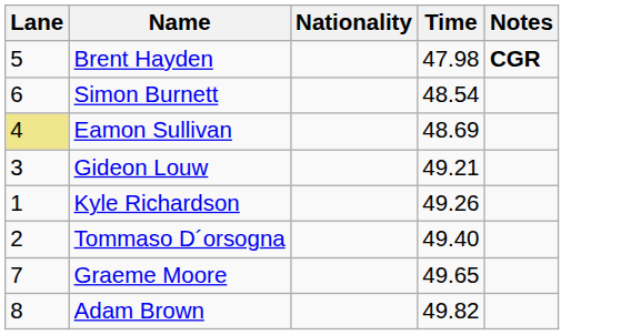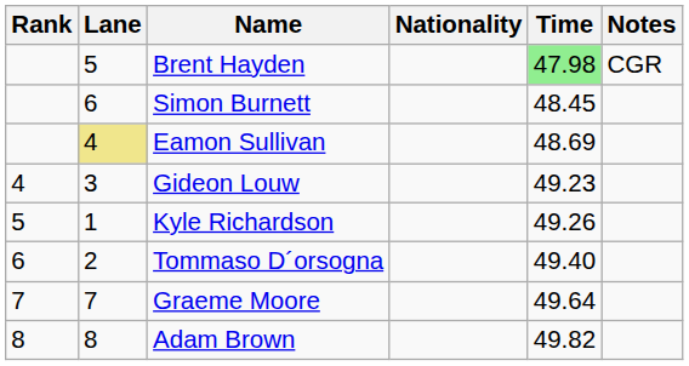+ column: Rank | 4 | 5 | 6 | 7 | 8
Brent Hayden | Time: no background -> lightgreen background
Brent Hayden | Notes: bold -> normal
Simon Burnett | Time: 48.54 -> 48.45
Gideon Louw | Time: 49.21 -> 49.23
Graeme Moore | Time: 49.65 -> 49.64
